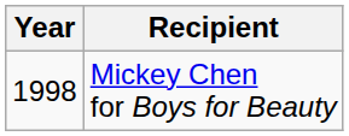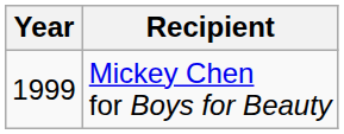Mickey Chen for Boys for Beauty | Year: 1998 -> 1999
